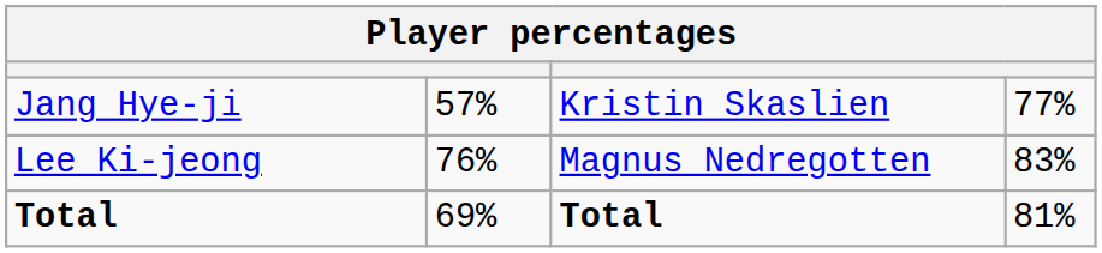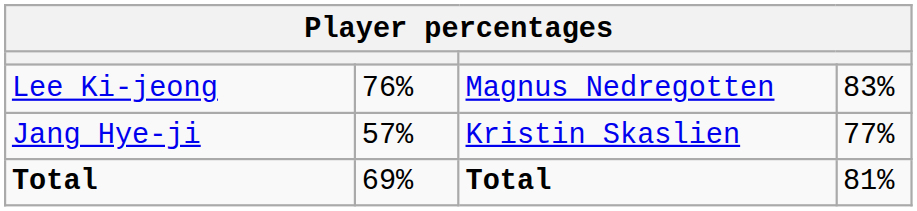rows swapped: Jang Hye-ji <-> Lee Ki-jeong
